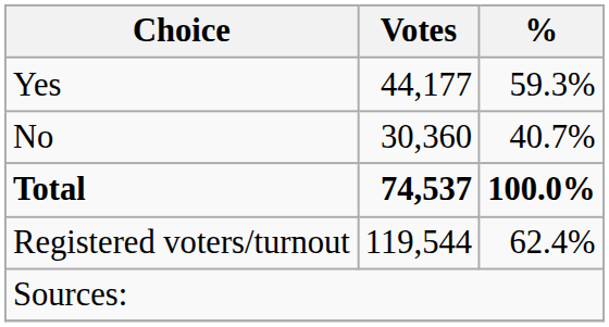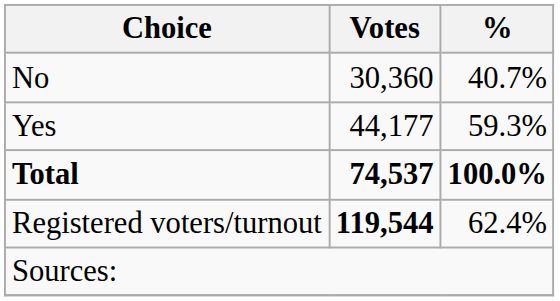rows swapped: Yes <-> No
Registered voters/turnout | Votes: normal -> bold
